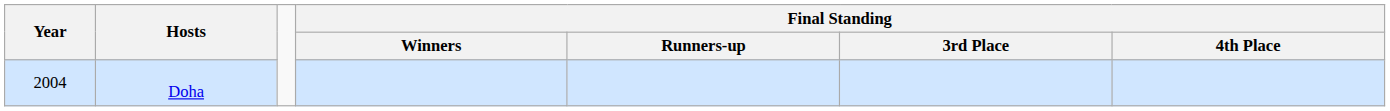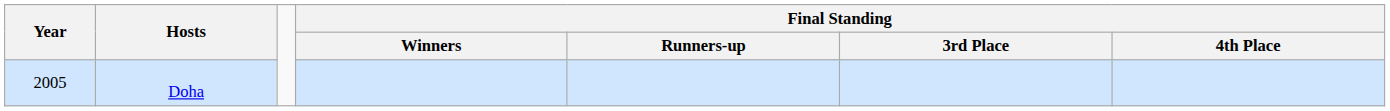Doha | Year: 2004 -> 2005
